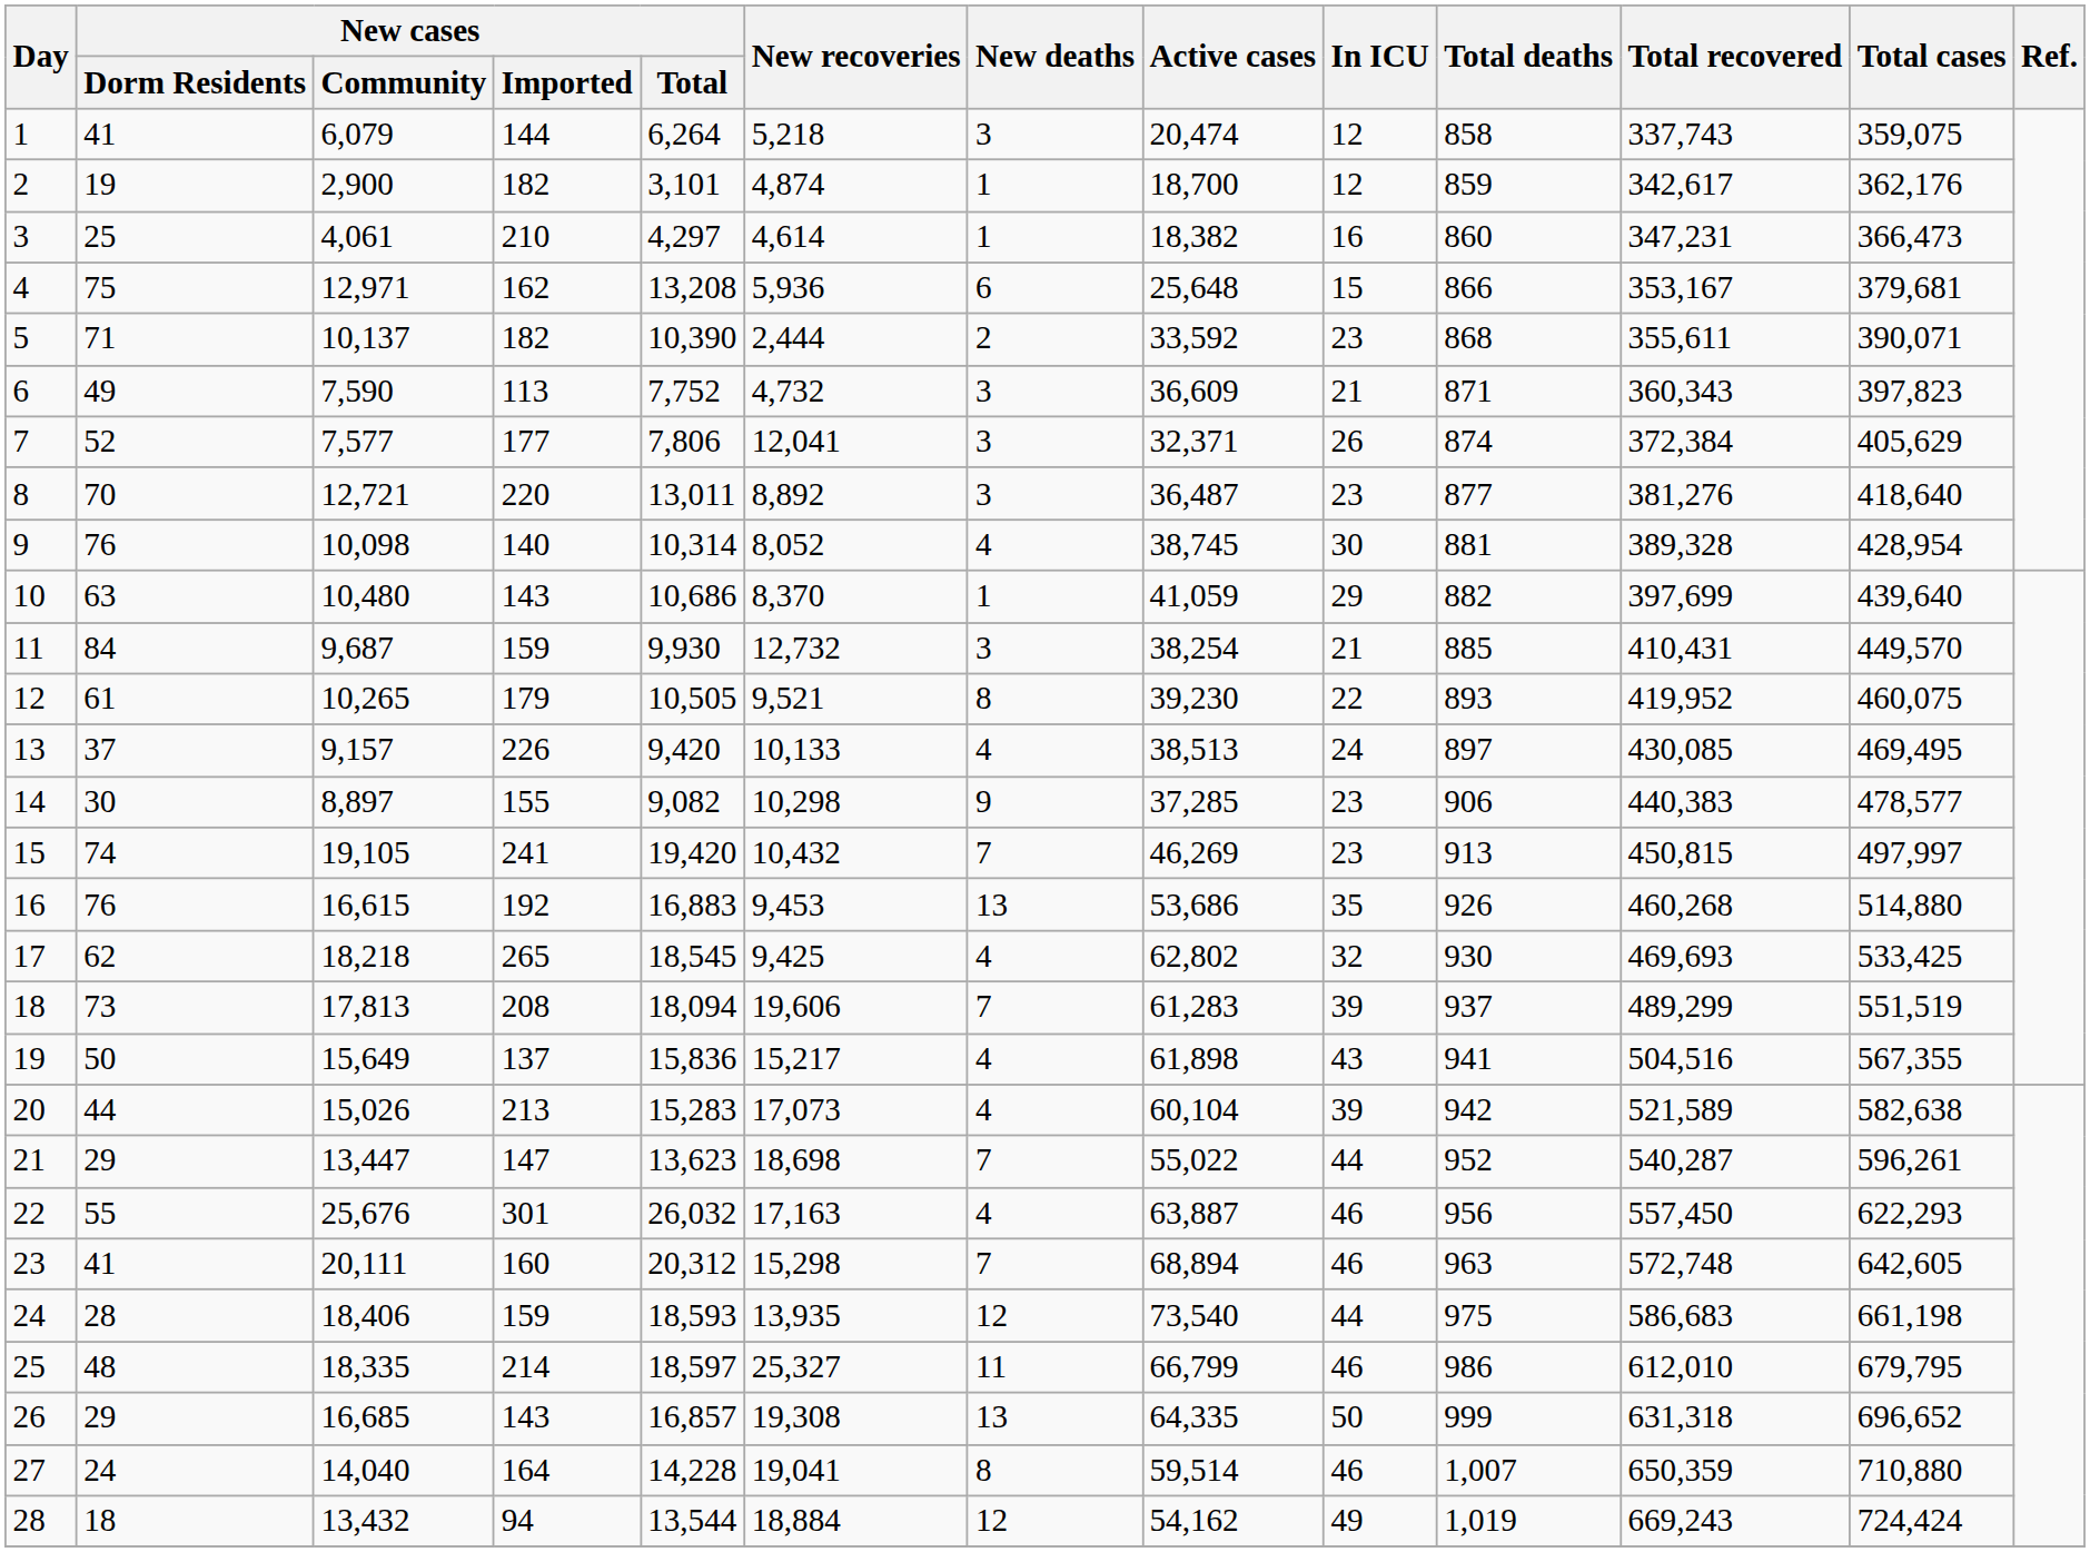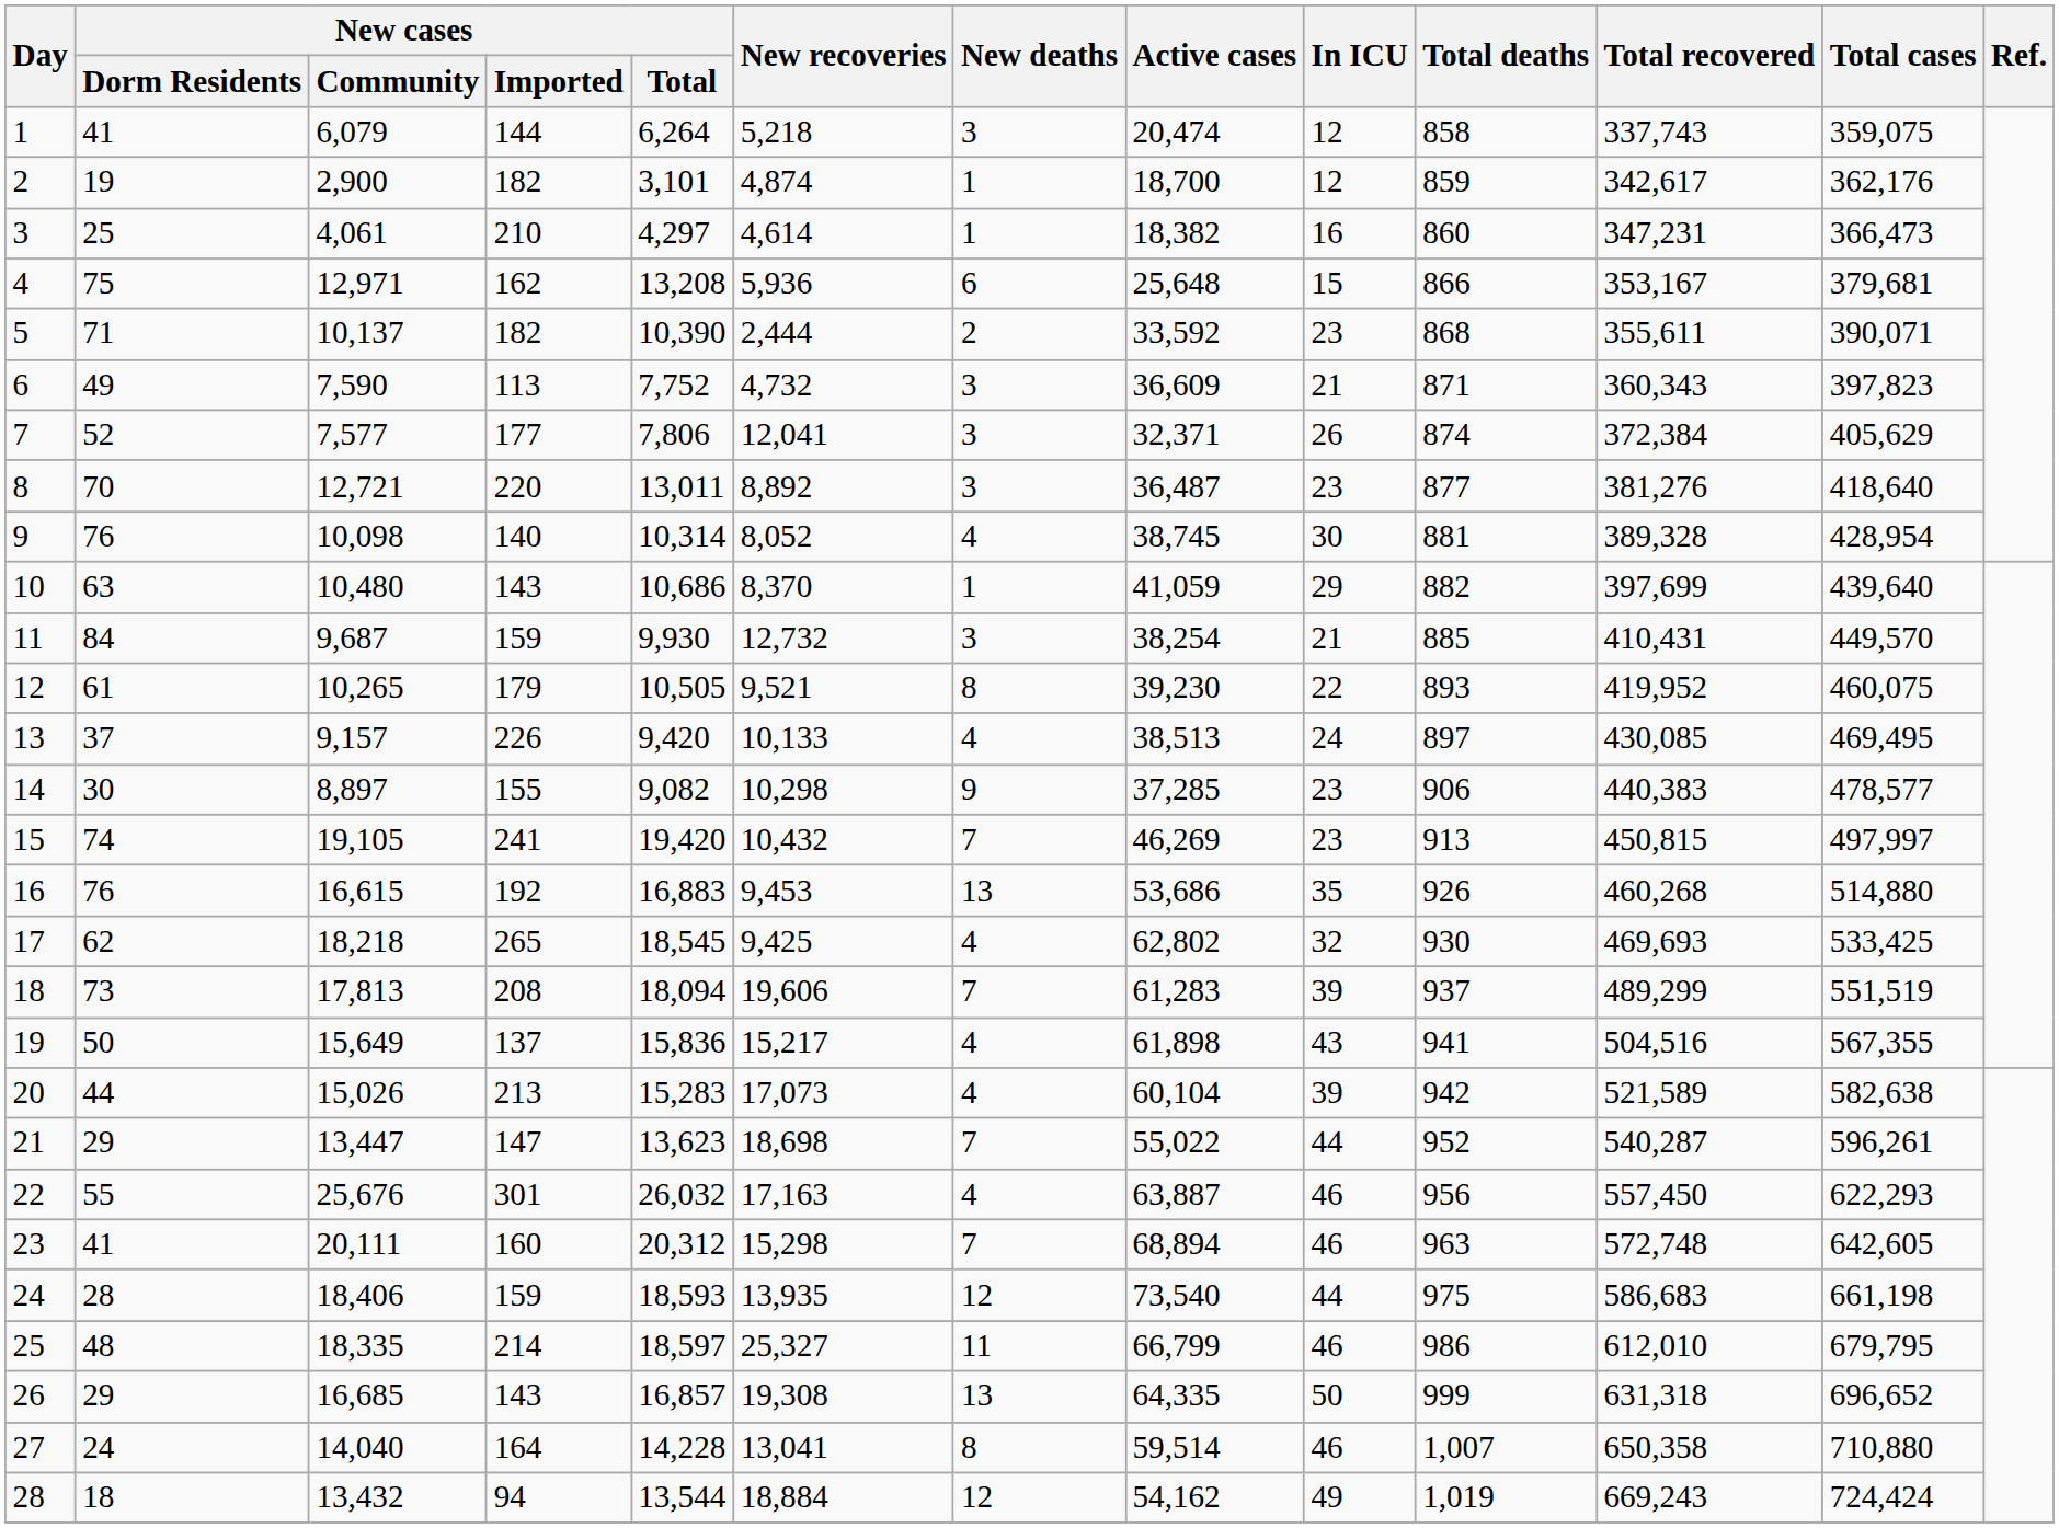27 | New recoveries: 19,041 -> 13,041
27 | Total recovered: 650,359 -> 650,358
